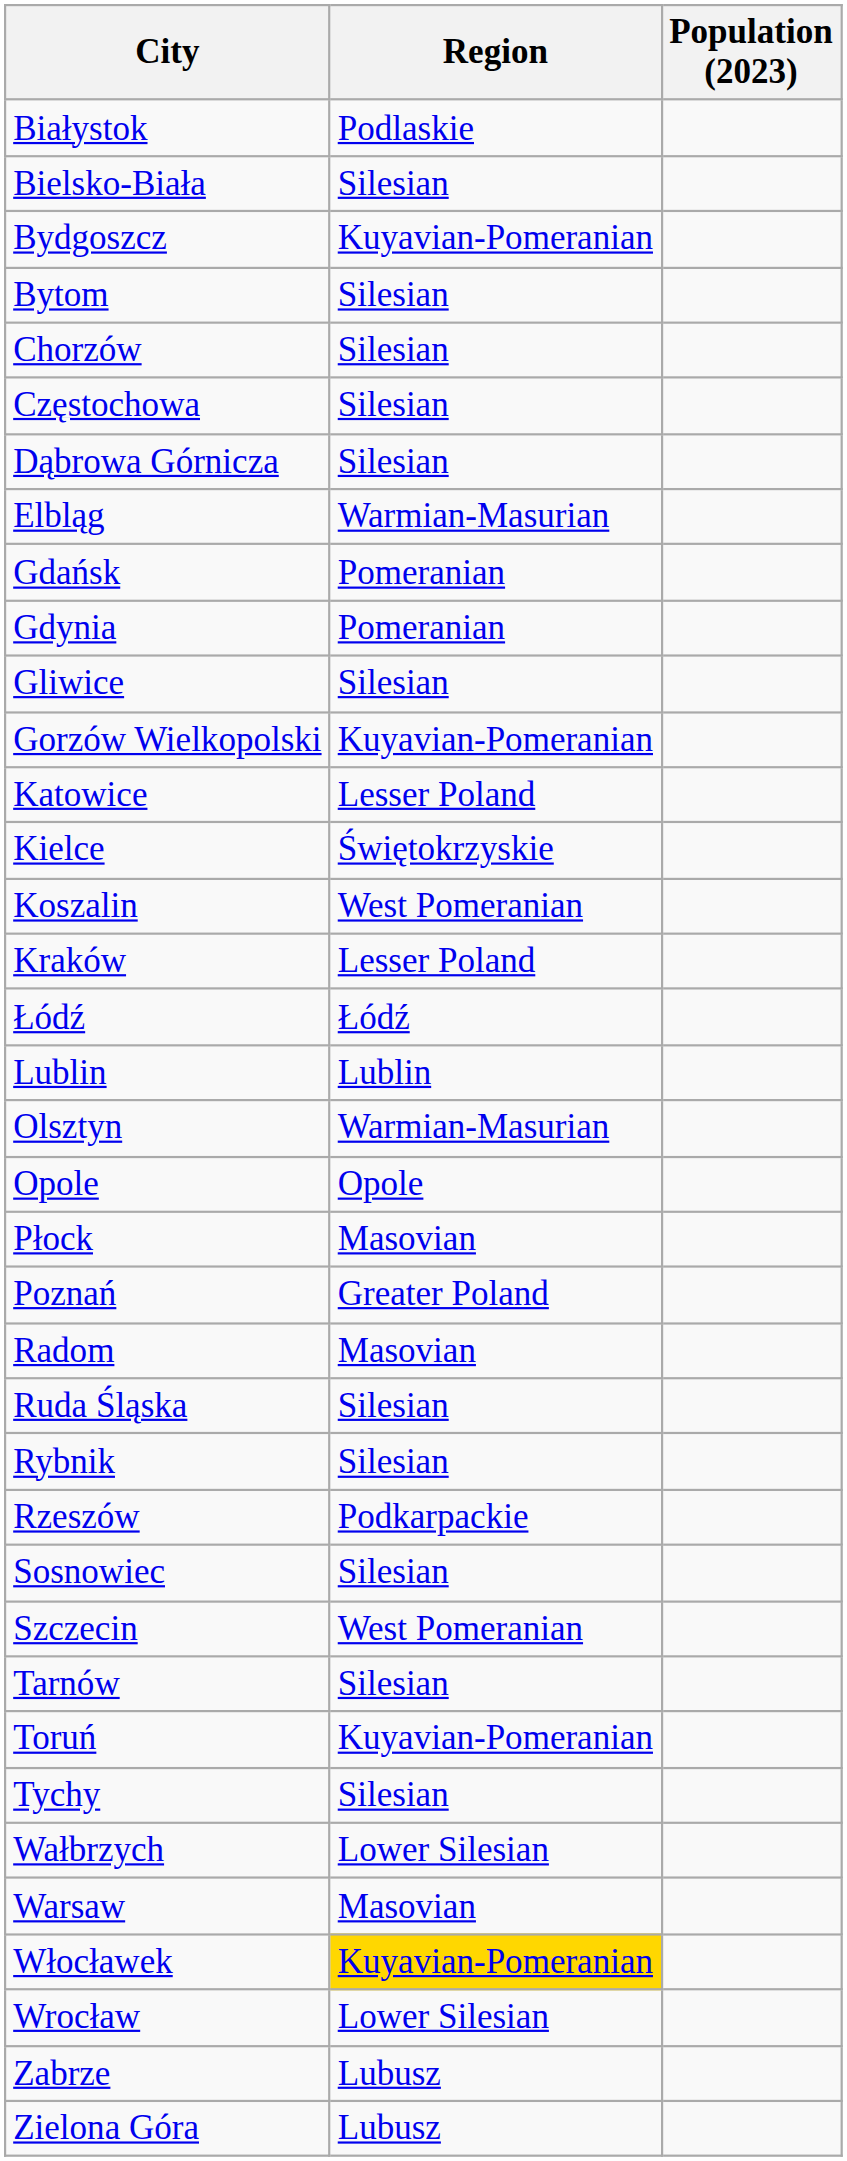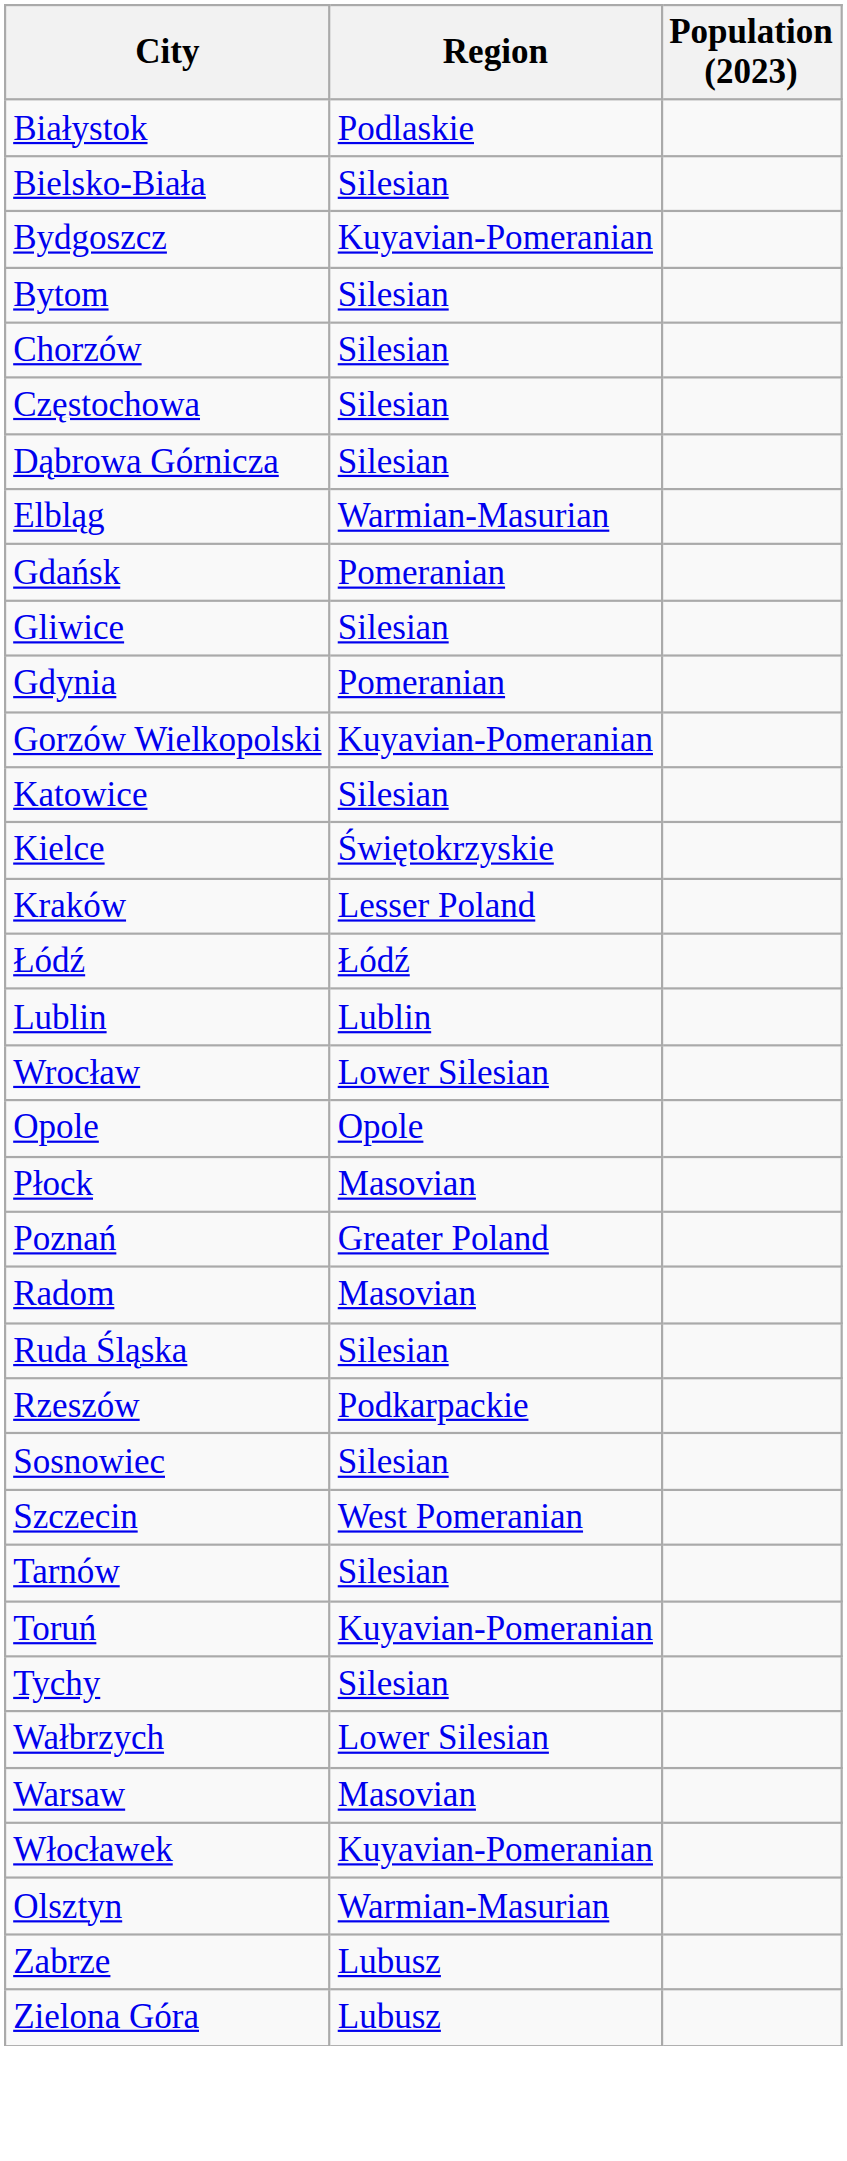rows swapped: Gdynia <-> Gliwice
Katowice | Region: Lesser Poland -> Silesian
- row: Koszalin | West Pomeranian
rows swapped: Olsztyn <-> Wrocław
- row: Rybnik | Silesian
Włocławek | Region: gold background -> no background
